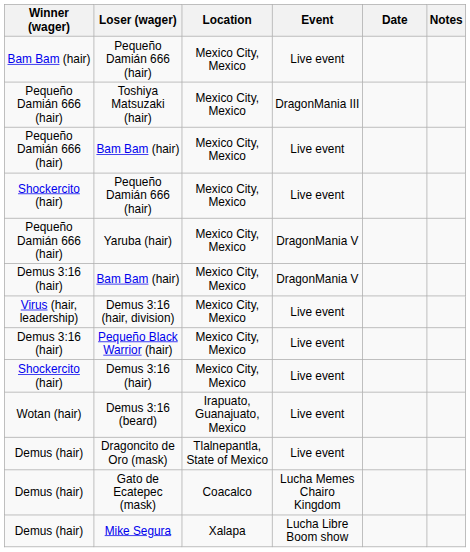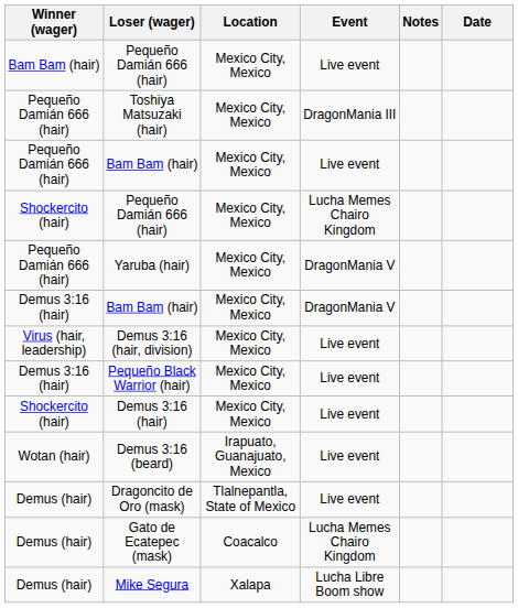columns swapped: Date <-> Notes
Shockercito (hair) / Pequeño Damián 666 (hair) | Event: Live event -> Lucha Memes Chairo Kingdom
